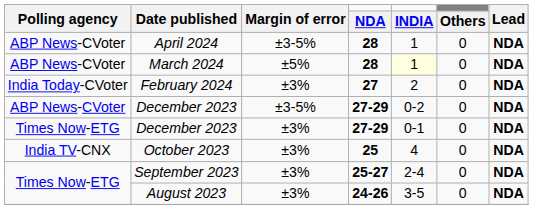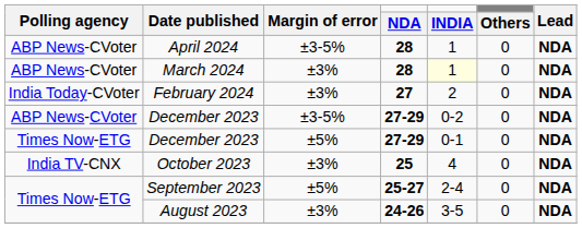March 2024 | Margin of error: ±5% -> ±3%
Times Now-ETG / December 2023 | Margin of error: ±3% -> ±5%
September 2023 | Margin of error: ±3% -> ±5%
